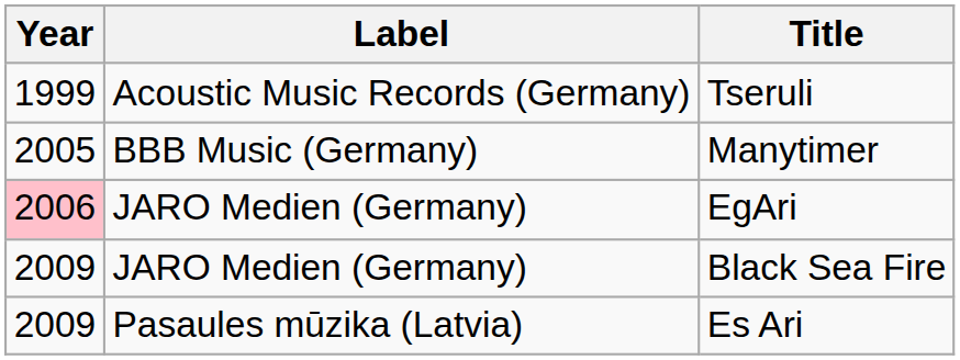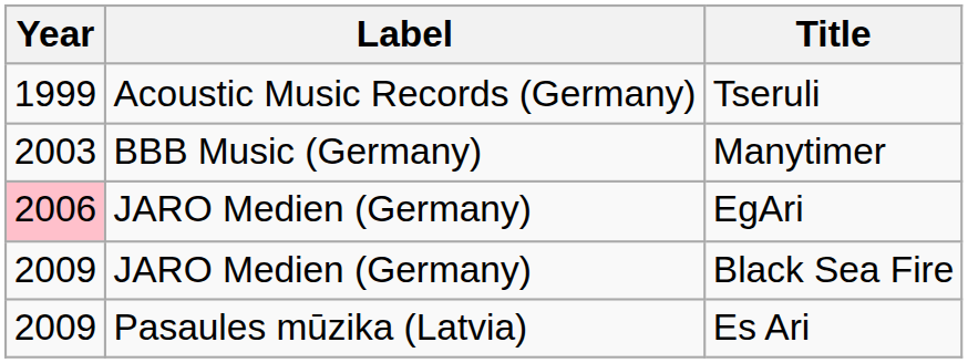Manytimer | Year: 2005 -> 2003
